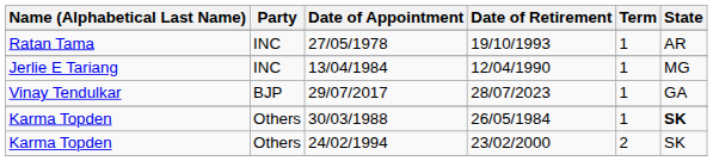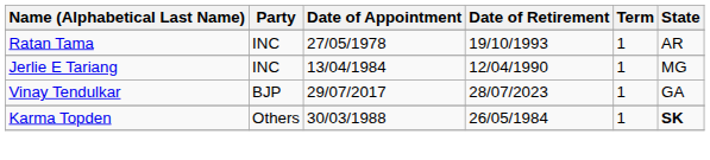- row: Karma Topden | Others | 24/02/1994 | 23/02/2000 | 2 | SK
